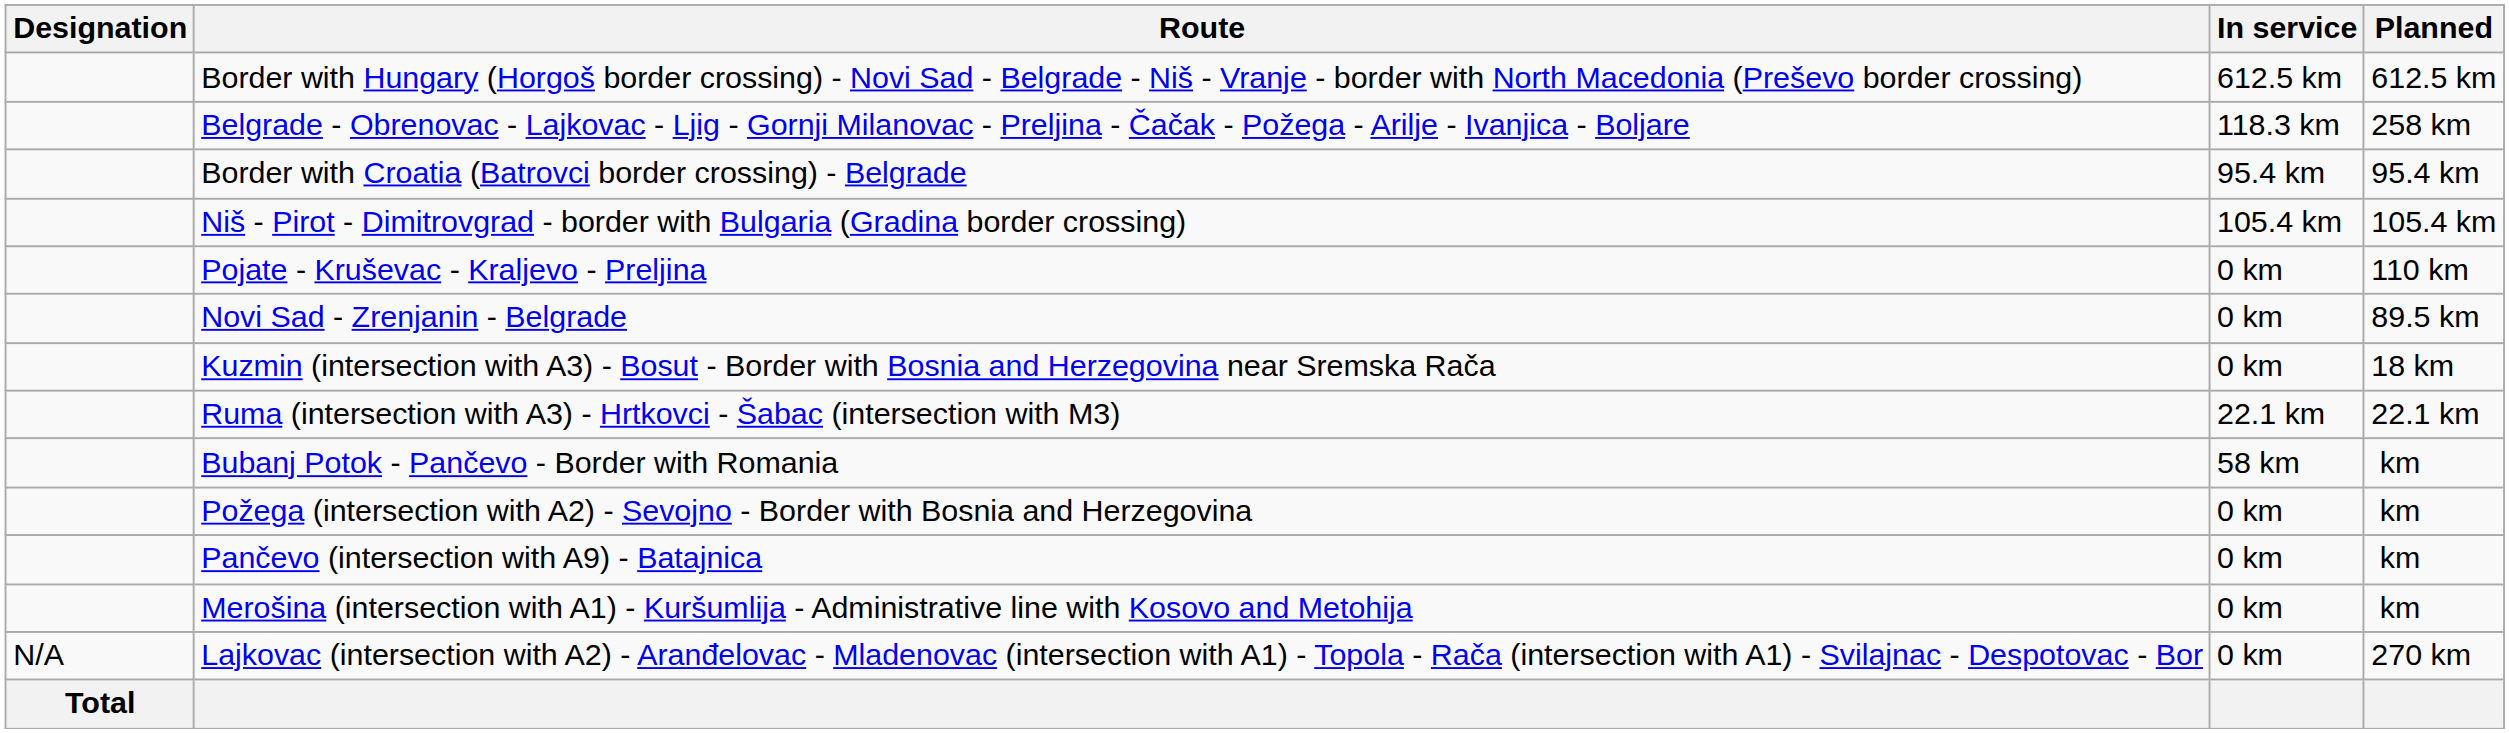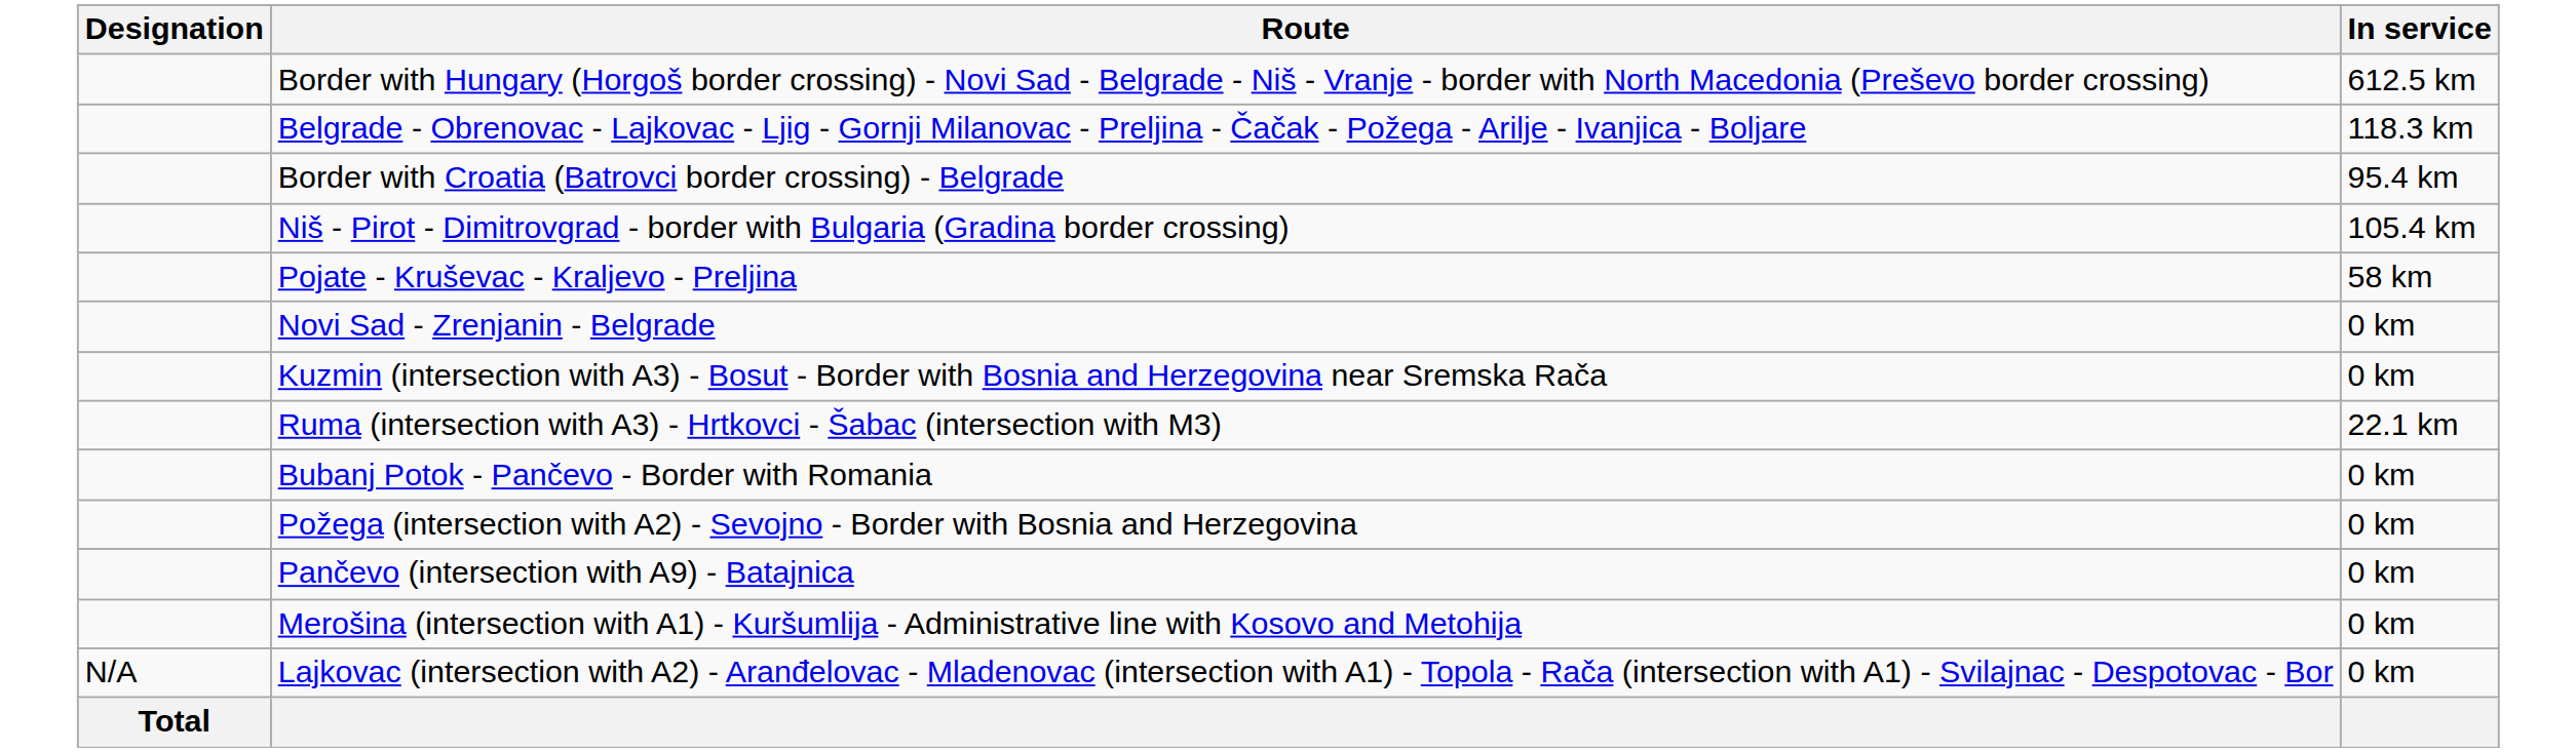- column: Planned | 612.5 km | 258 km | 95.4 km | 105.4 km | 110 km | 89.5 km | 18 km | 22.1 km | km | km | km | km | 270 km
Pojate - Kruševac - Kraljevo - Preljina | In service: 0 km -> 58 km
Bubanj Potok - Pančevo - Border with Romania | In service: 58 km -> 0 km
